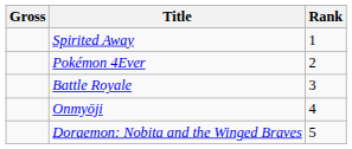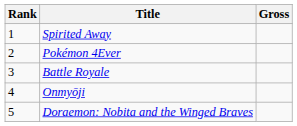columns swapped: Rank <-> Gross
